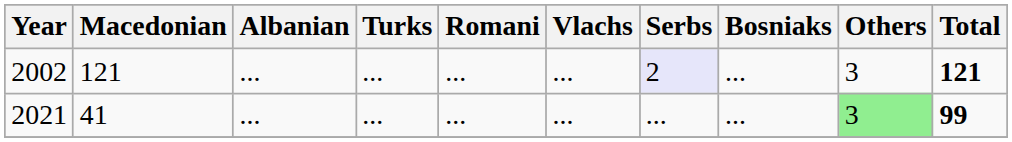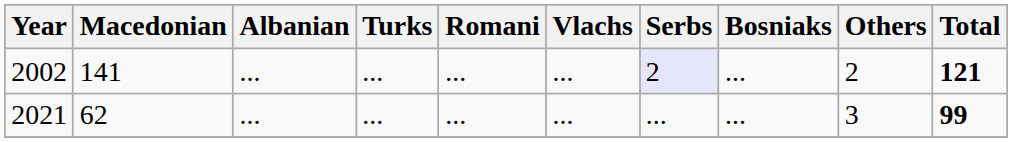2002 | Macedonian: 121 -> 141
2002 | Others: 3 -> 2
2021 | Macedonian: 41 -> 62
2021 | Others: lightgreen background -> no background
